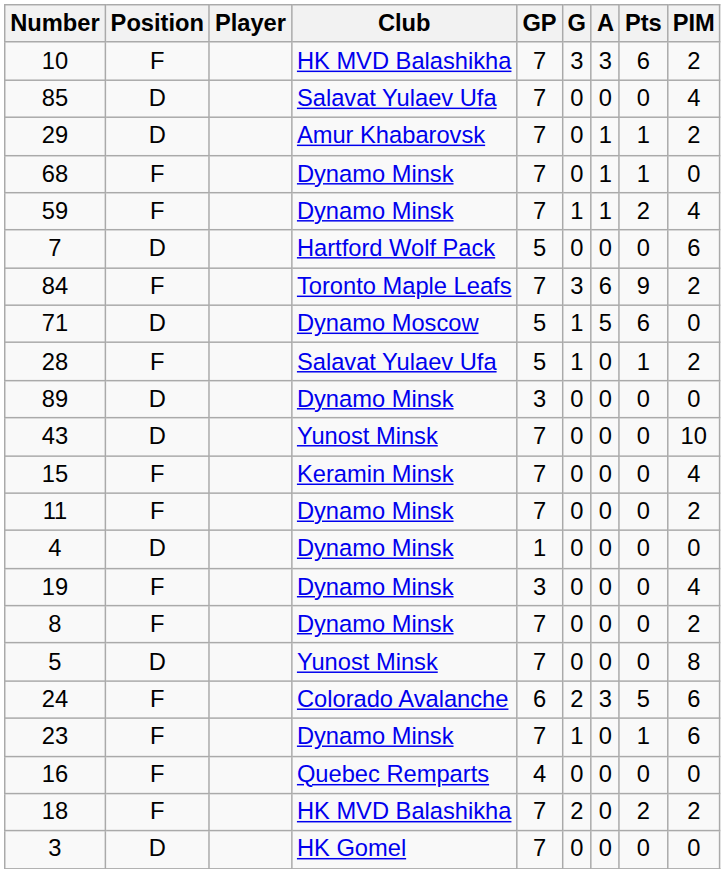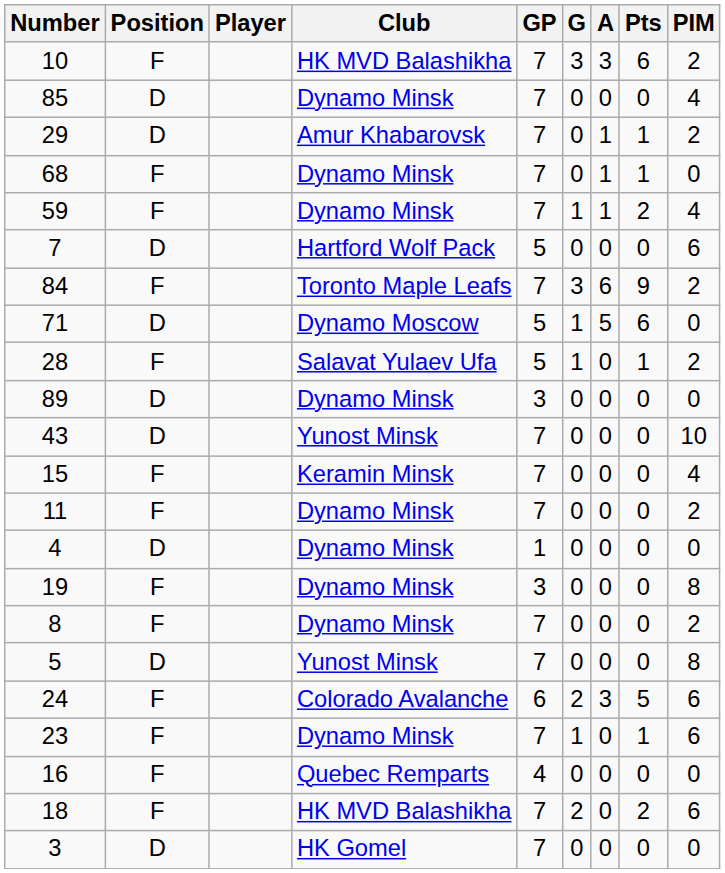85 | Club: Salavat Yulaev Ufa -> Dynamo Minsk
19 | PIM: 4 -> 8
18 | PIM: 2 -> 6
